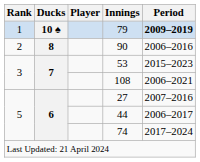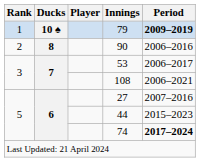53 | Period: 2015–2023 -> 2006–2017
44 | Period: 2006–2017 -> 2015–2023
74 | Period: normal -> bold
